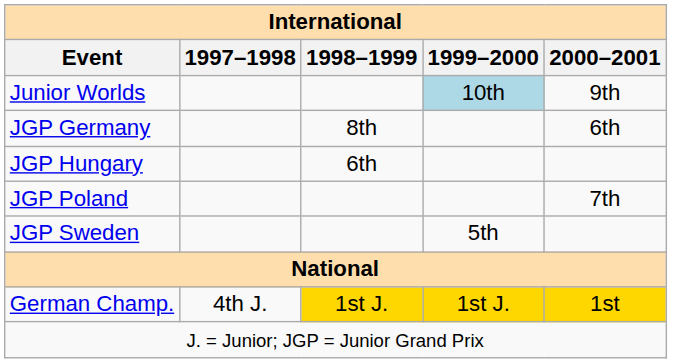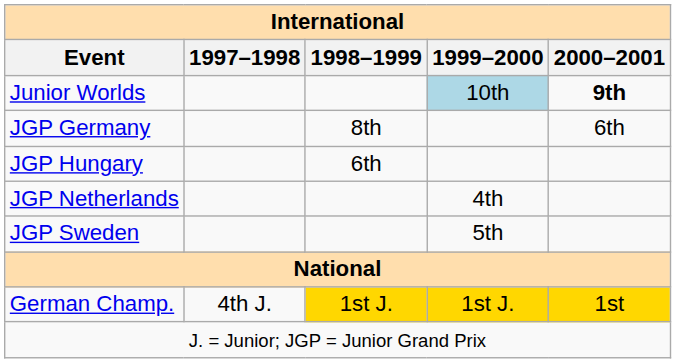Junior Worlds | 2000–2001: normal -> bold
+ row: JGP Netherlands | 4th
- row: JGP Poland | 7th
